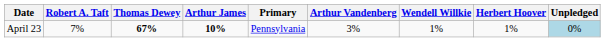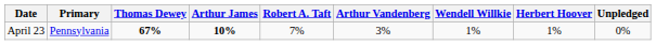columns swapped: Primary <-> Robert A. Taft
April 23 | Unpledged: lightblue background -> no background
